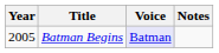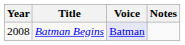Batman Begins | Year: 2005 -> 2008
